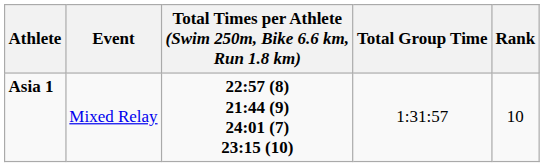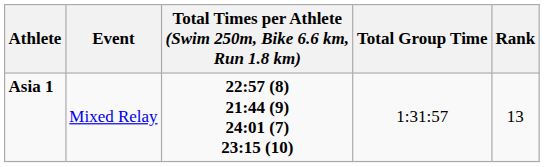Asia 1 | Rank: 10 -> 13
